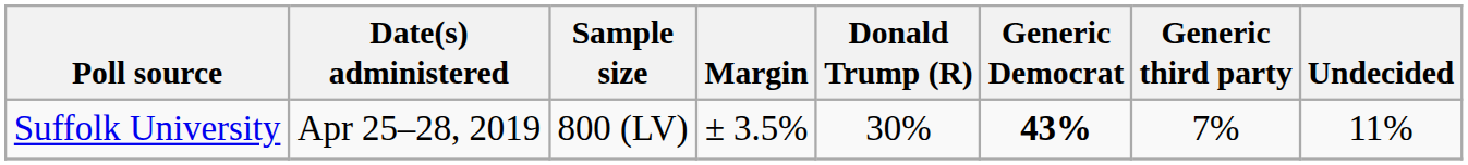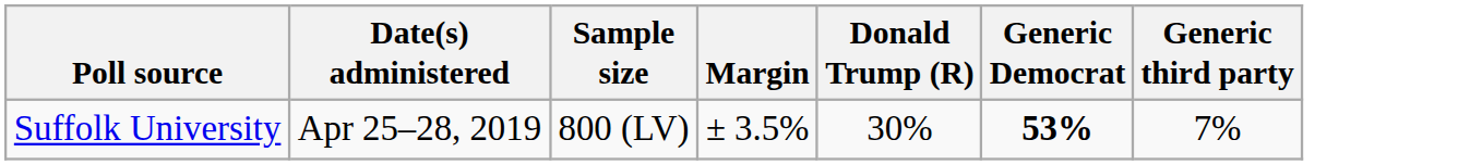- column: Undecided | 11%
Suffolk University | Generic Democrat: 43% -> 53%
